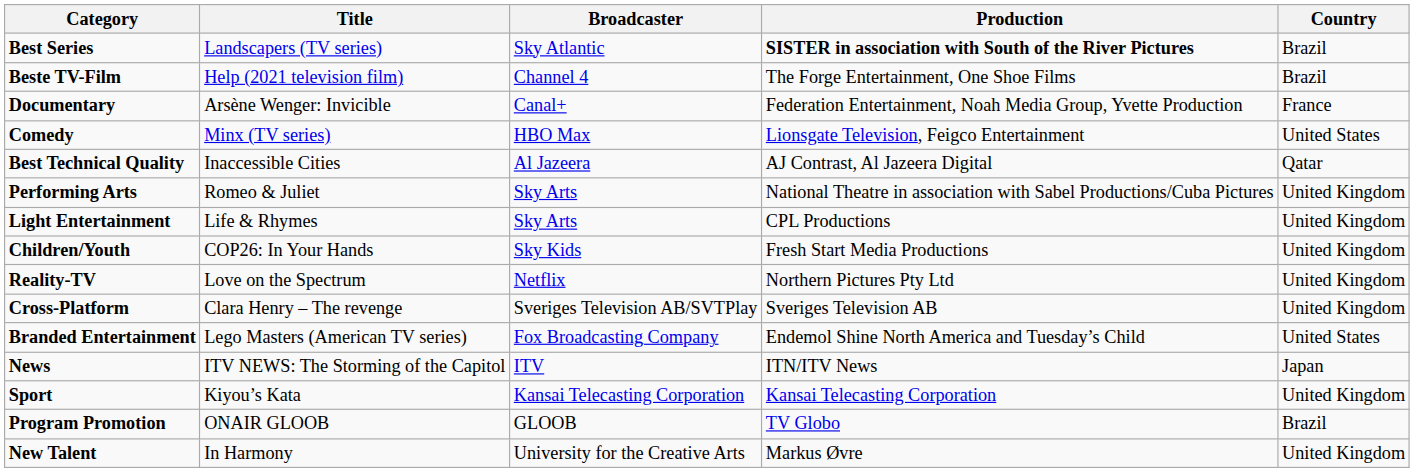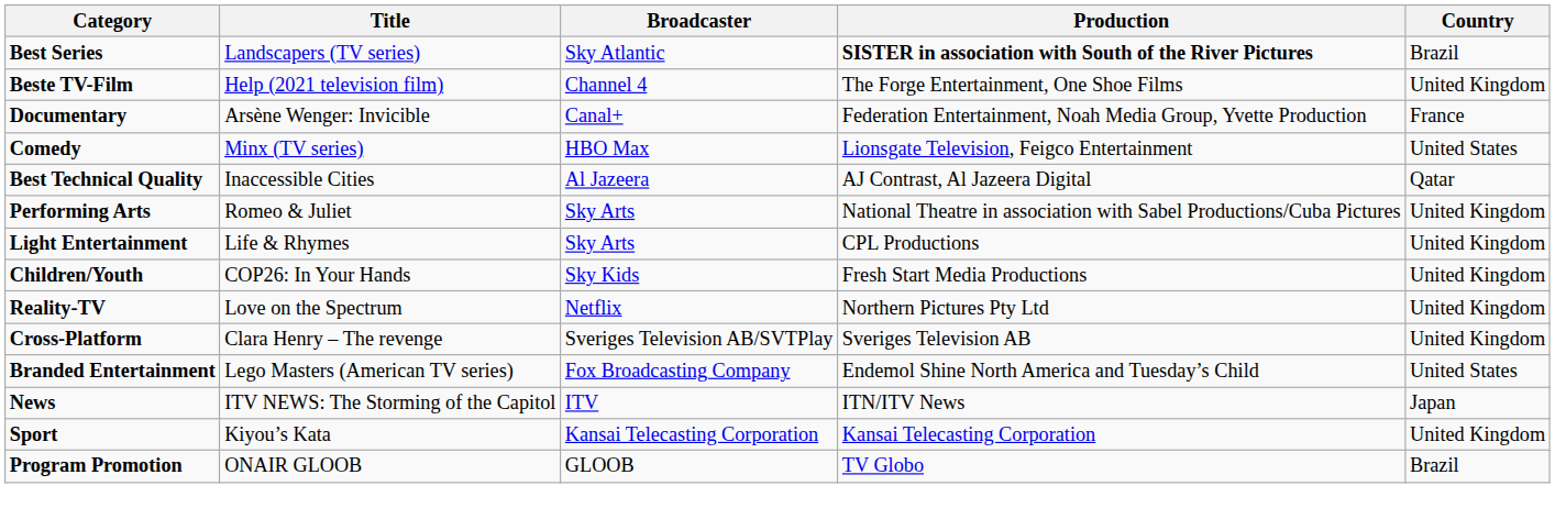Beste TV-Film | Country: Brazil -> United Kingdom
- row: New Talent | In Harmony | University for the Creative Arts | Markus Øvre | United Kingdom
